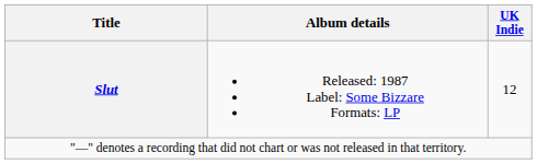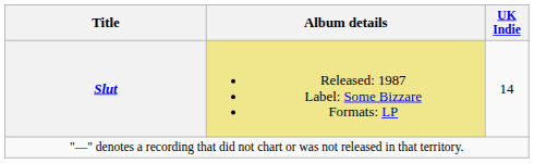Slut | Album details: no background -> khaki background
Slut | UK Indie: 12 -> 14
